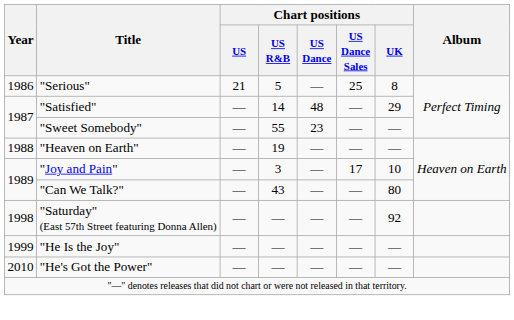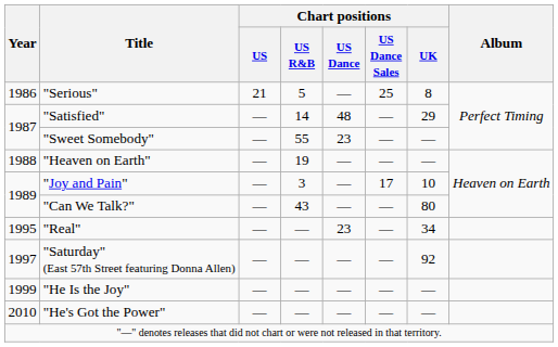+ row: 1995 | "Real" | — | — | 23 | — | 34
"Saturday" (East 57th Street featuring Donna Allen) | Year: 1998 -> 1997
